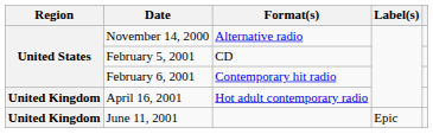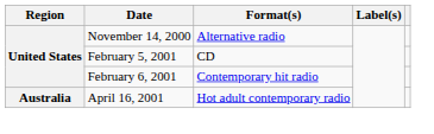April 16, 2001 | Region: United Kingdom -> Australia
- row: United Kingdom | June 11, 2001 | Epic
